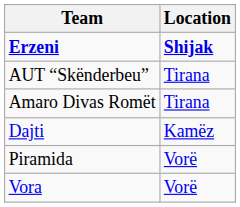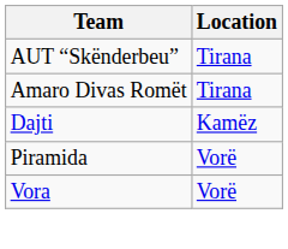- row: Erzeni | Shijak
